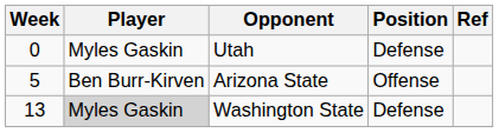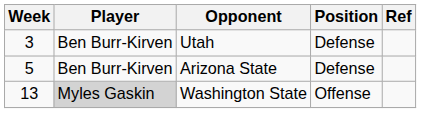Utah | Week: 0 -> 3
Utah | Player: Myles Gaskin -> Ben Burr-Kirven
Arizona State | Position: Offense -> Defense
Washington State | Position: Defense -> Offense
